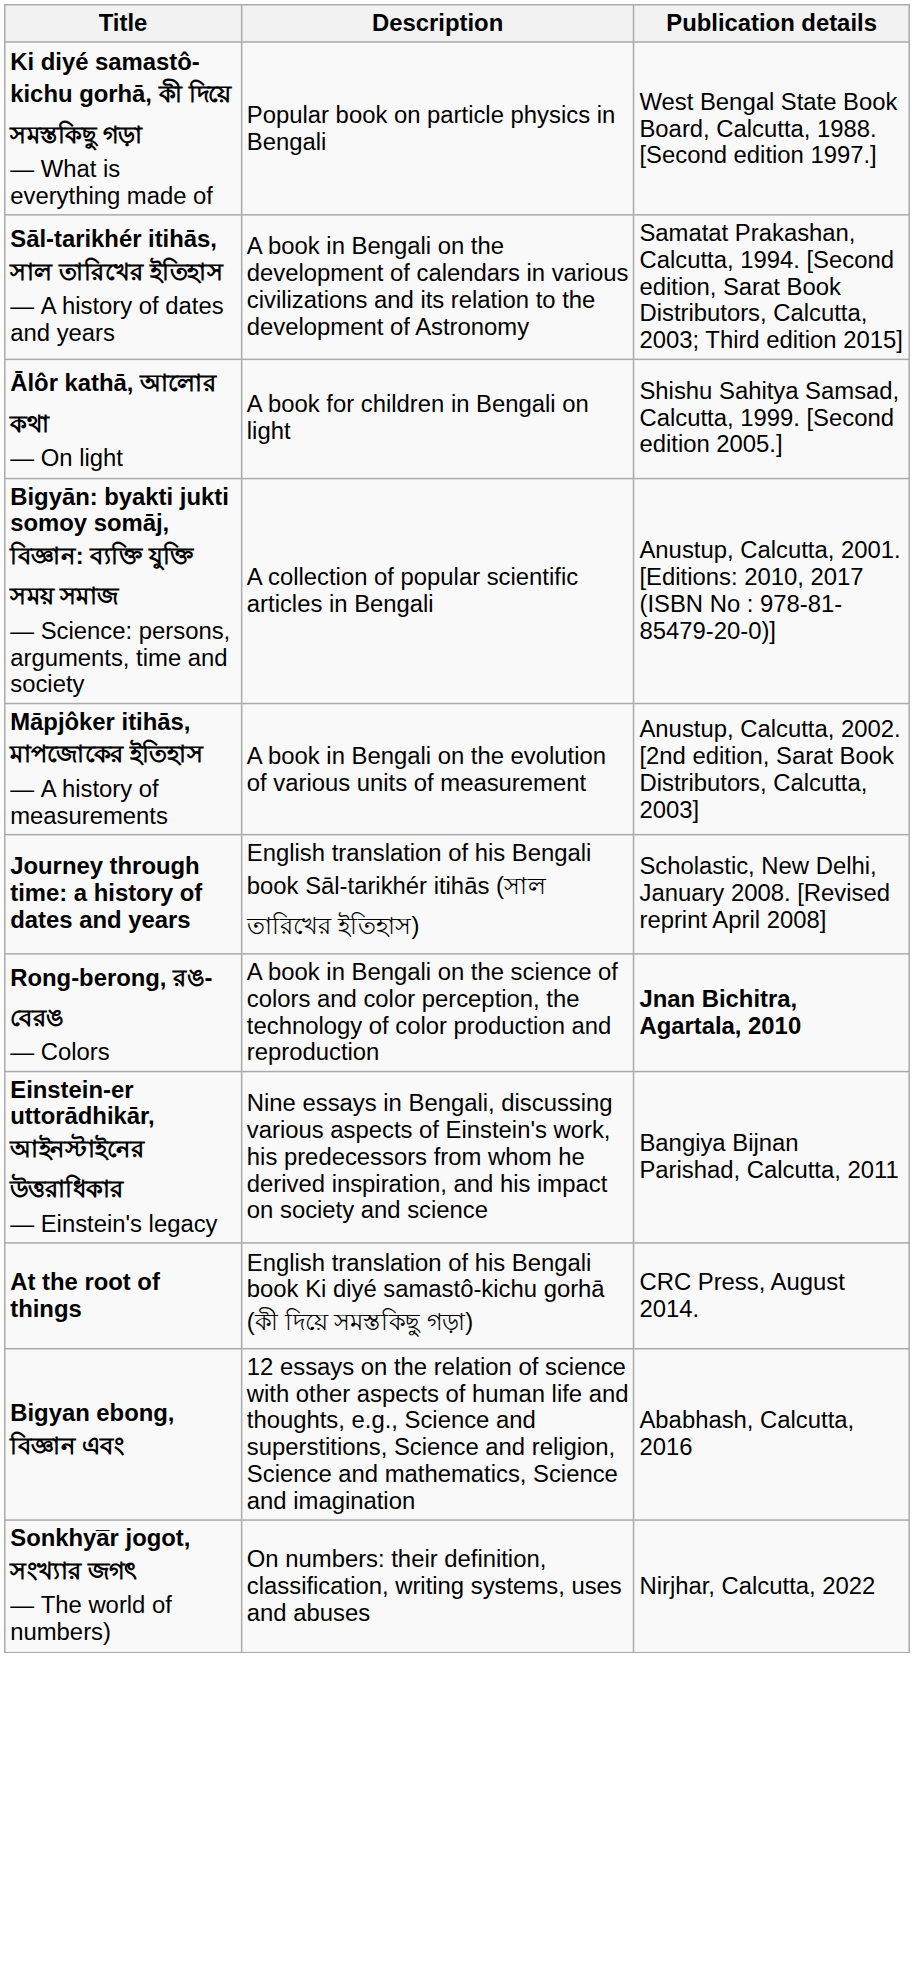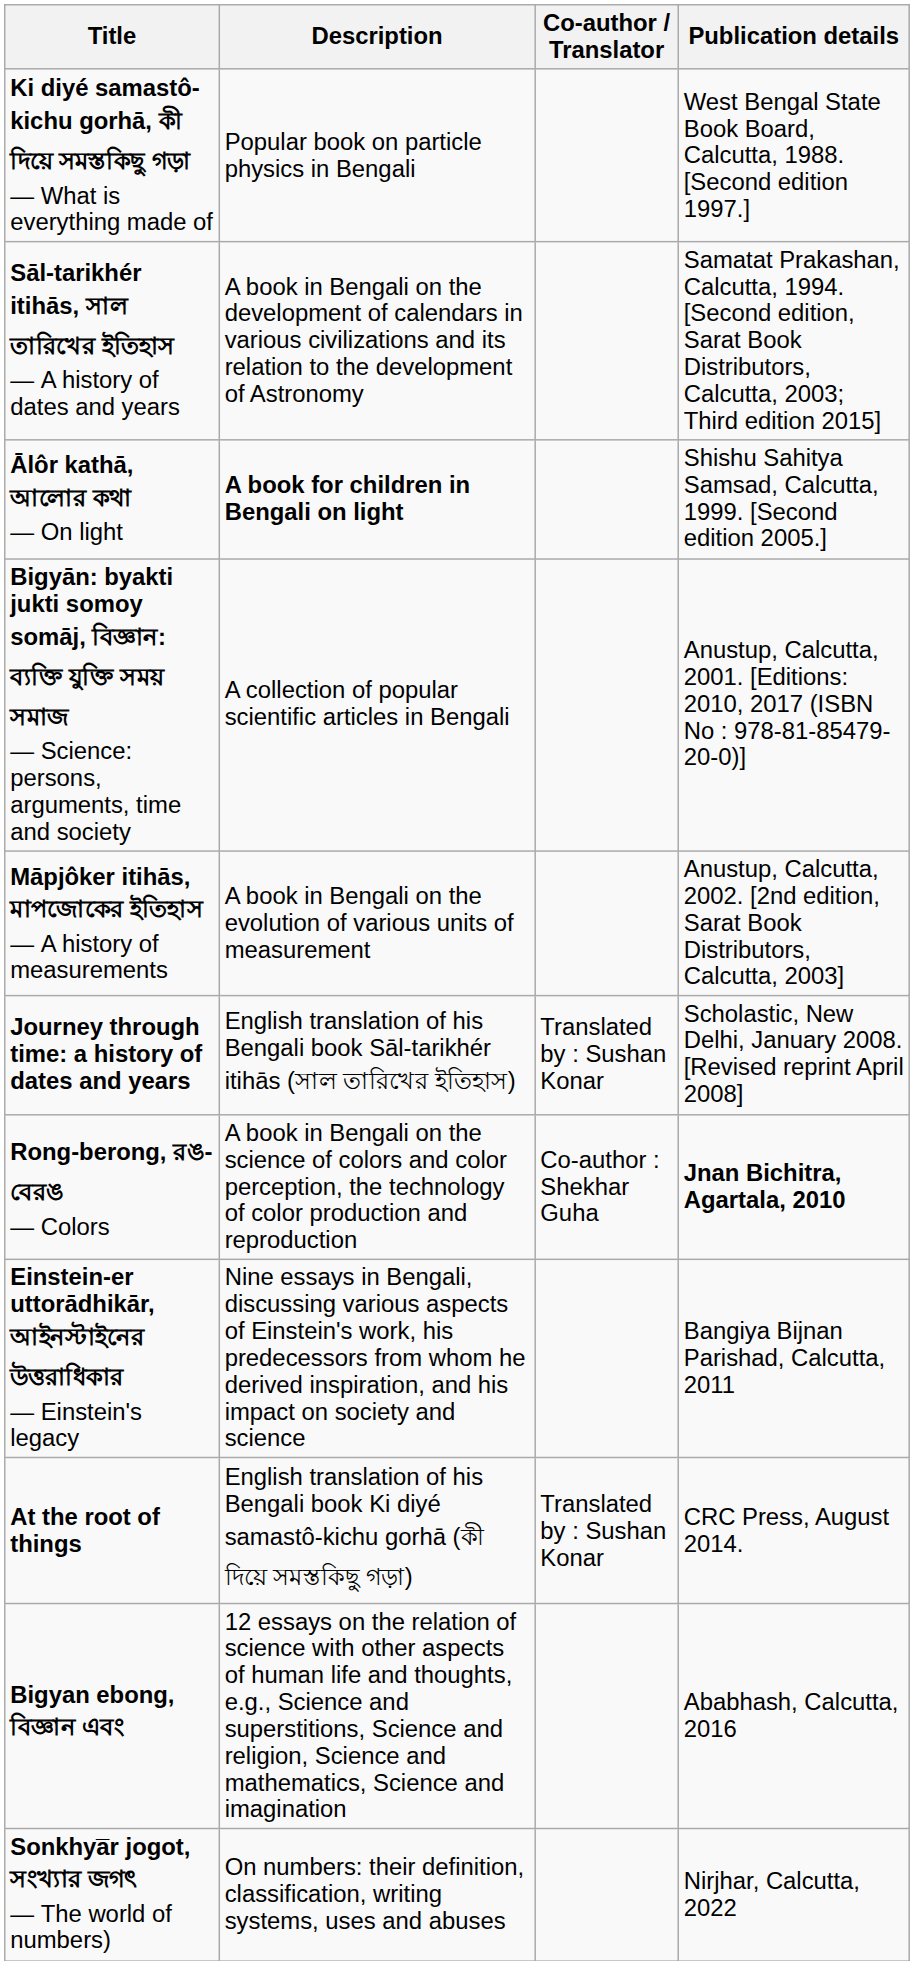+ column: Co-author / Translator | Translated by : Sushan Konar | Co-author : Shekhar Guha | Translated by : Sushan Konar
Ālôr kathā, আলোর কথা — On light | Description: normal -> bold
